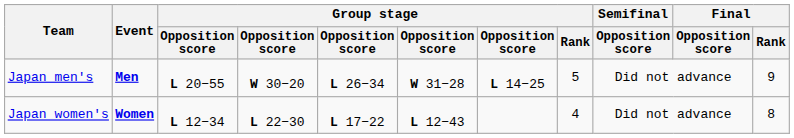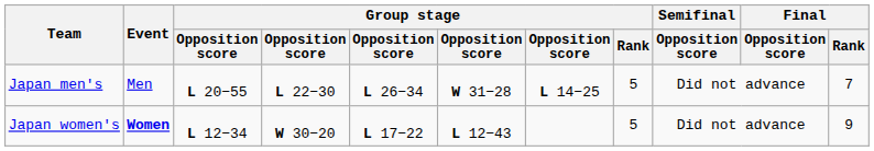Japan men's | Event: bold -> normal
Japan men's | column 4: W 30−20 -> L 22−30
Japan men's | Final / Rank: 9 -> 7
Japan women's | column 4: L 22−30 -> W 30−20
Japan women's | Group stage / Rank: 4 -> 5
Japan women's | Final / Rank: 8 -> 9
